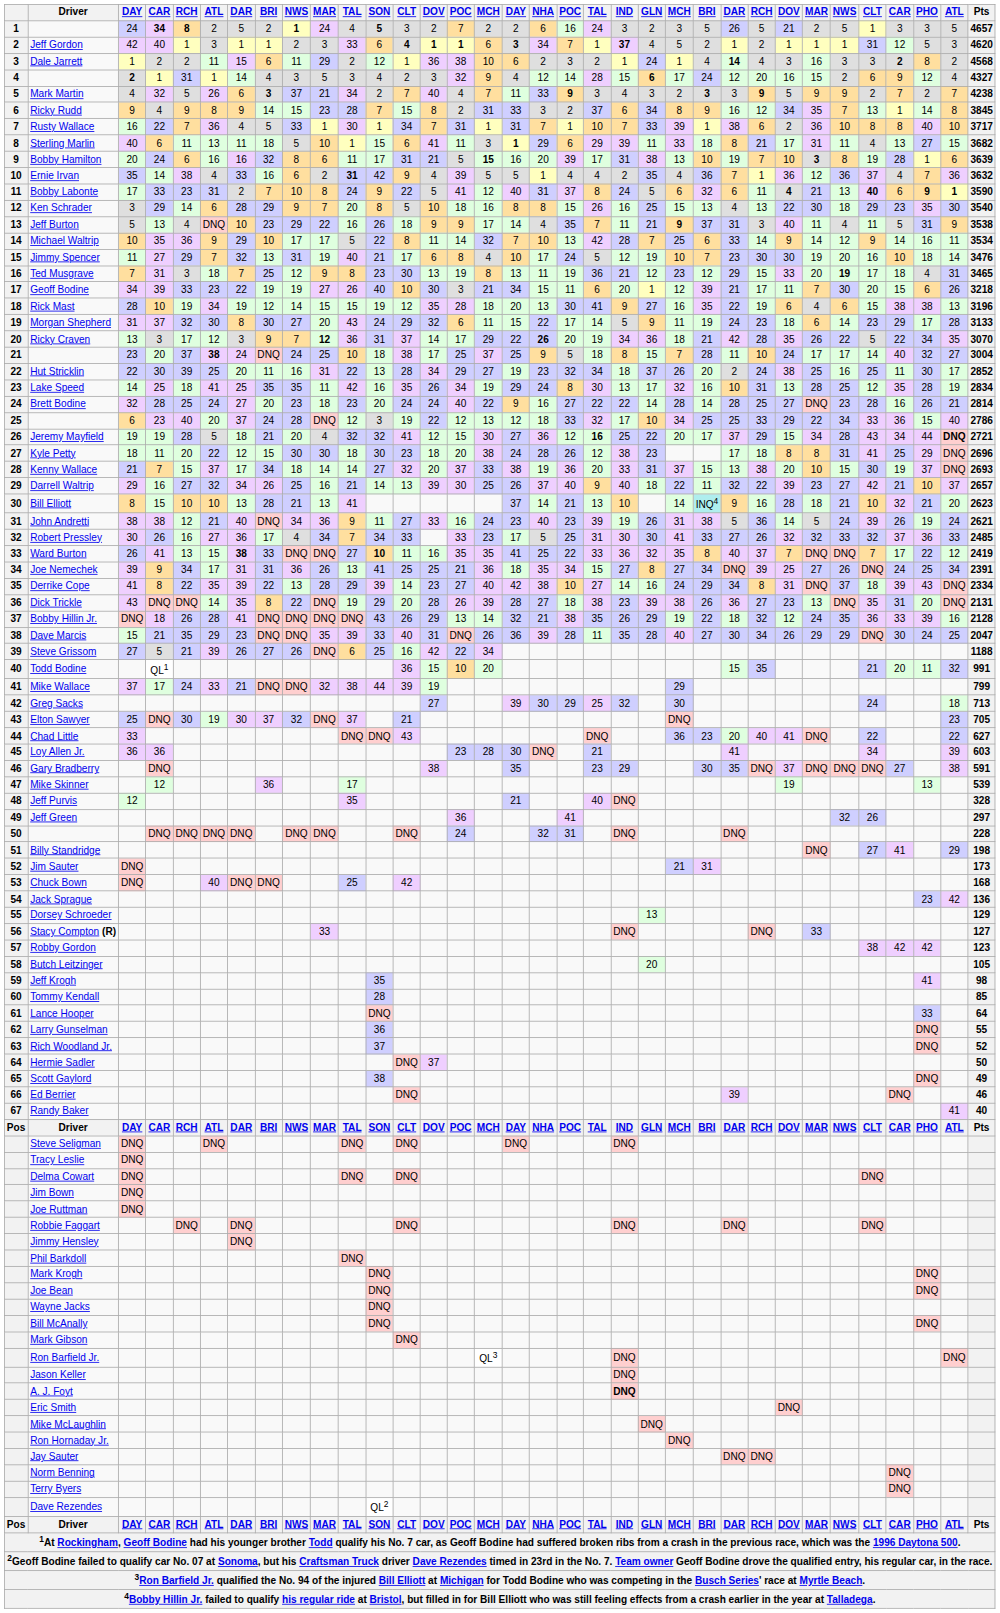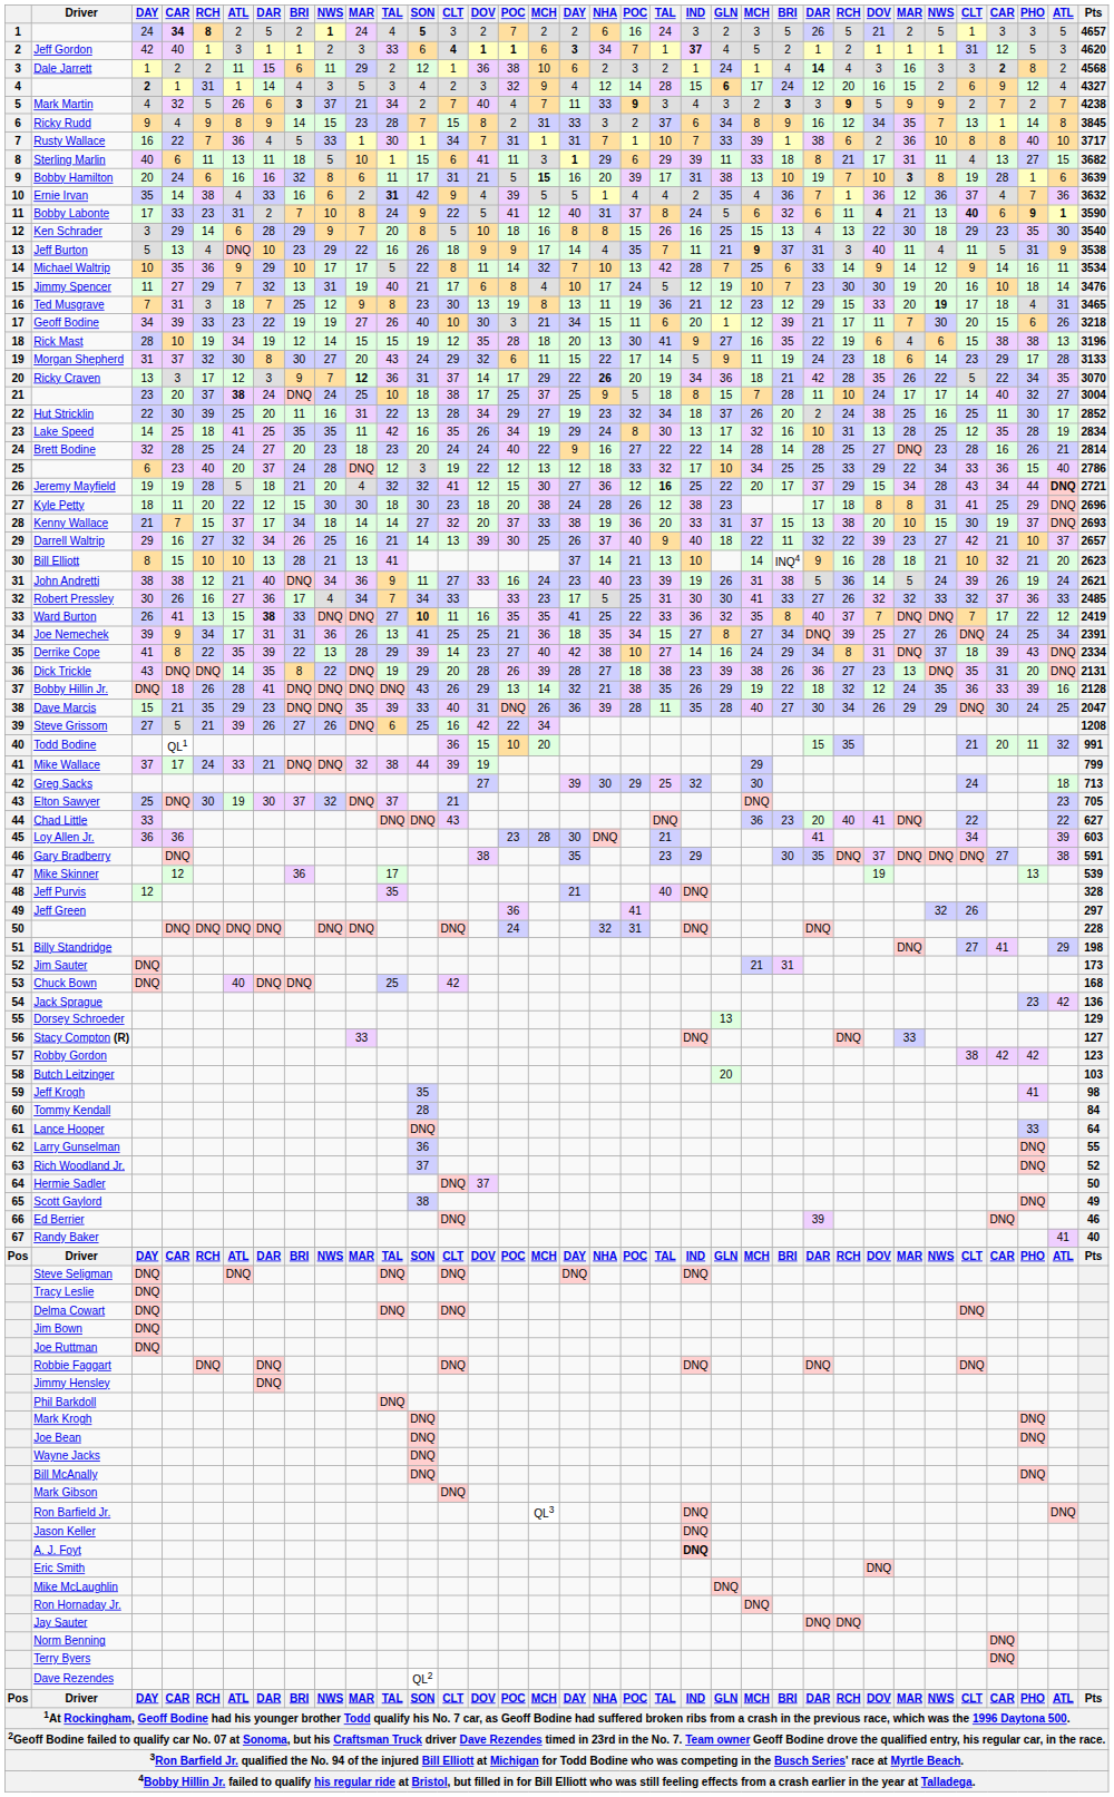Bill Elliott | column 24: paleturquoise background -> no background
Steve Grissom | Pts: 1188 -> 1208
Butch Leitzinger | Pts: 105 -> 103
Tommy Kendall | Pts: 85 -> 84
